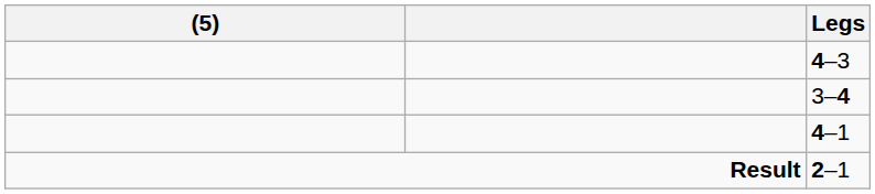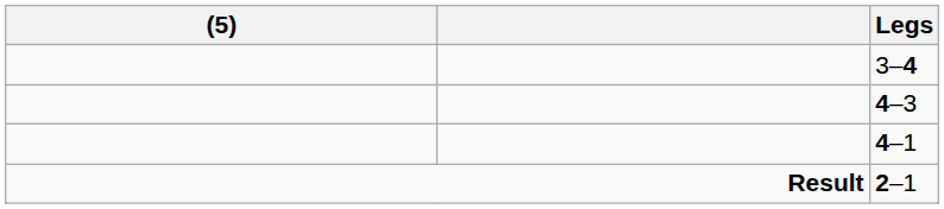rows swapped: 4–3 <-> 3–4
